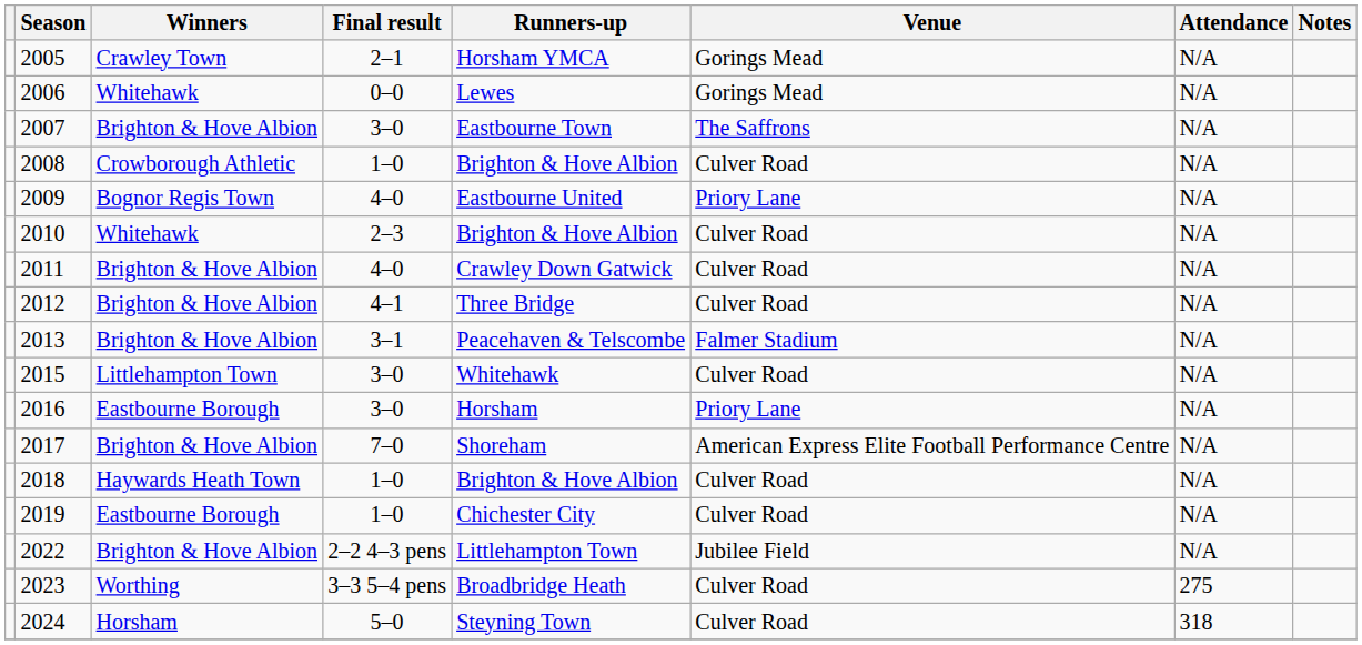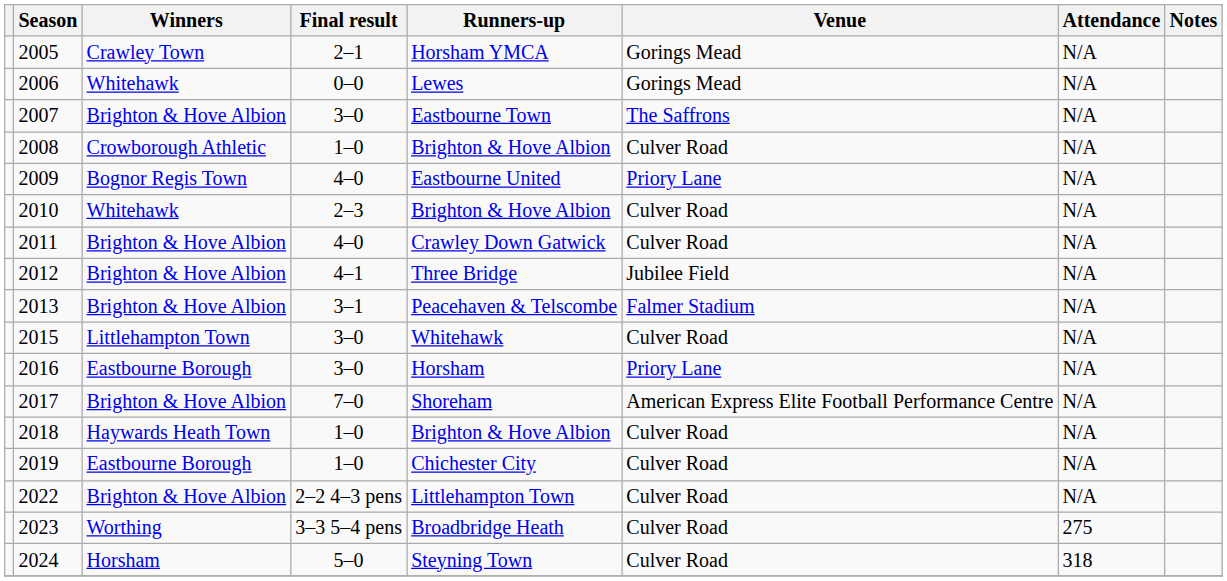2012 | Venue: Culver Road -> Jubilee Field
2022 | Venue: Jubilee Field -> Culver Road
